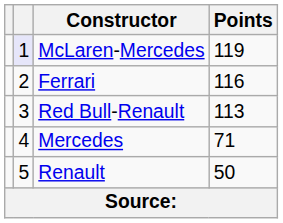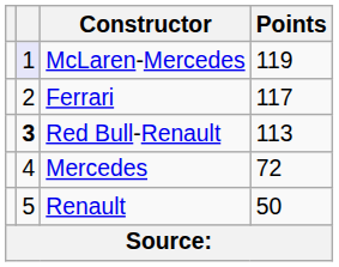Ferrari | Points: 116 -> 117
Red Bull-Renault | column 2: normal -> bold
Mercedes | Points: 71 -> 72
